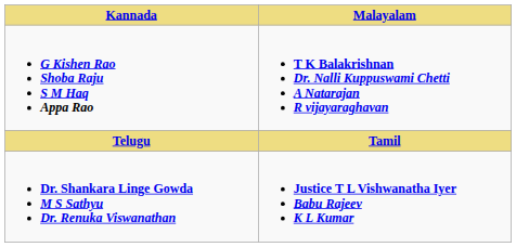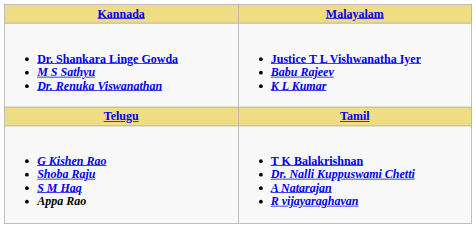rows swapped: Dr. Shankara Linge Gowda M S Sathyu Dr. Renuka Viswanathan <-> G Kishen Rao Shoba Raju S M Haq Appa Rao
